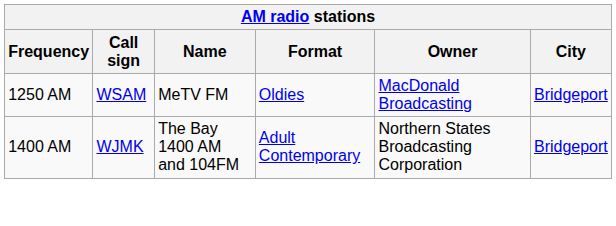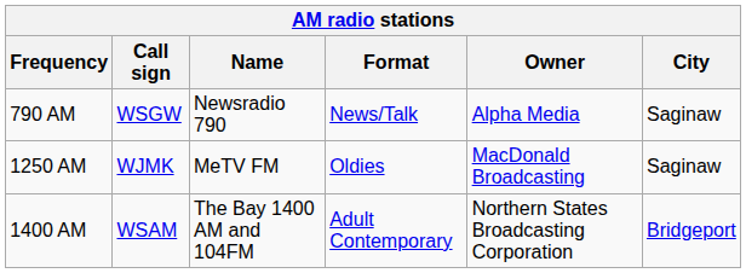+ row: 790 AM | WSGW | Newsradio 790 | News/Talk | Alpha Media | Saginaw
1250 AM | Call sign: WSAM -> WJMK
1250 AM | City: Bridgeport -> Saginaw
1400 AM | Call sign: WJMK -> WSAM
